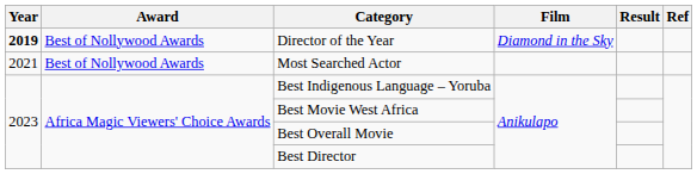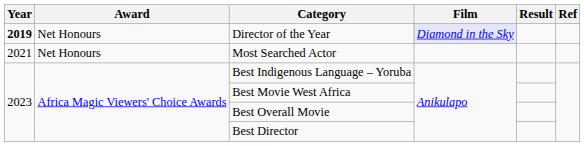Director of the Year | Award: Best of Nollywood Awards -> Net Honours
Director of the Year | Film: no background -> lavender background
Most Searched Actor | Award: Best of Nollywood Awards -> Net Honours
